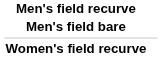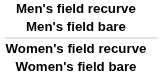+ row: Women's field bare
